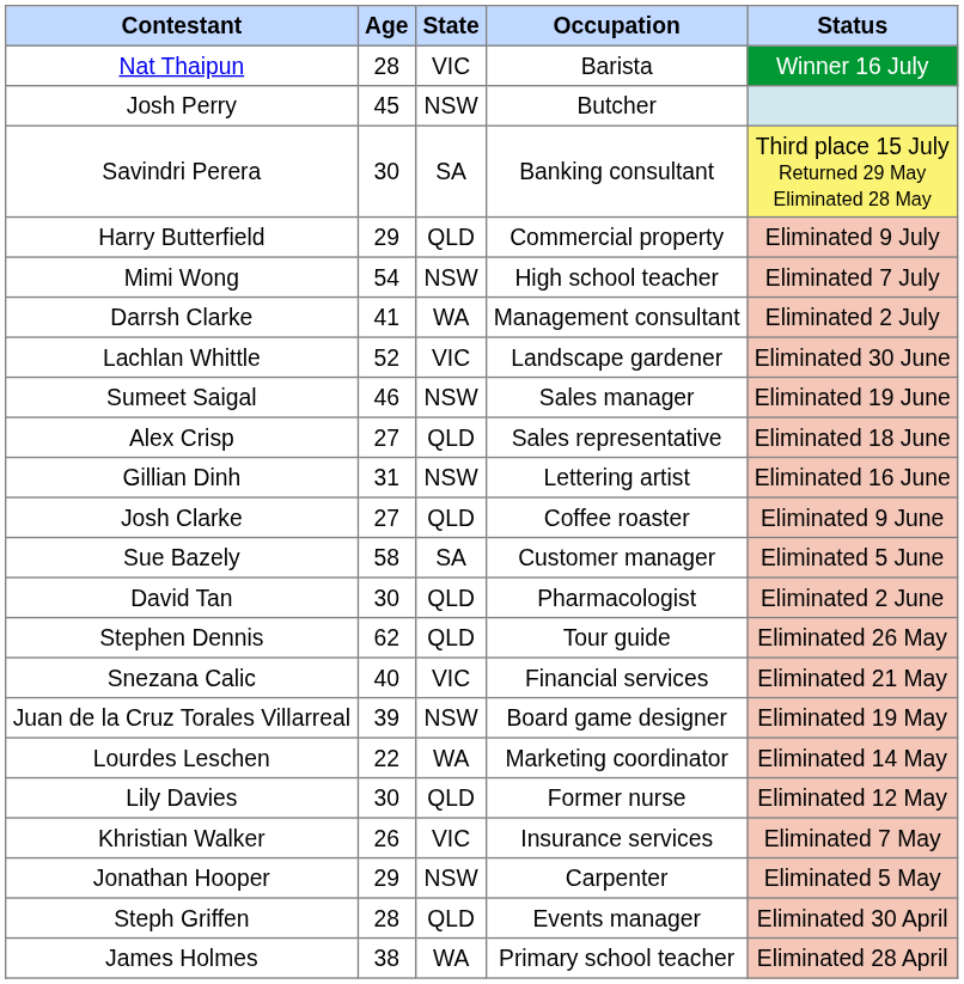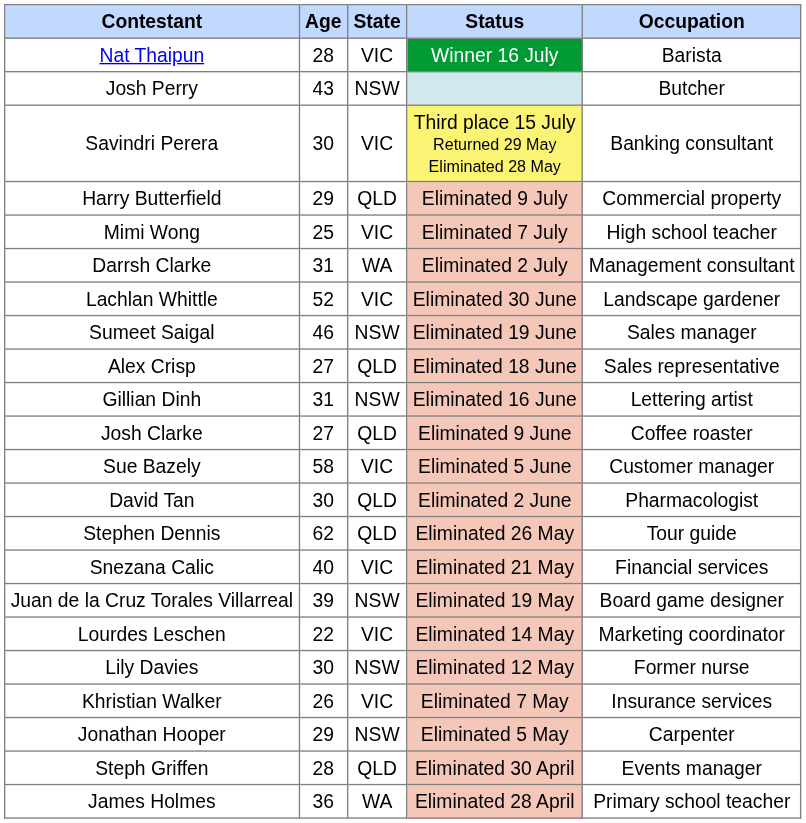columns swapped: Occupation <-> Status
Josh Perry | Age: 45 -> 43
Savindri Perera | State: SA -> VIC
Mimi Wong | Age: 54 -> 25
Mimi Wong | State: NSW -> VIC
Darrsh Clarke | Age: 41 -> 31
Sue Bazely | State: SA -> VIC
Lourdes Leschen | State: WA -> VIC
Lily Davies | State: QLD -> NSW
James Holmes | Age: 38 -> 36
